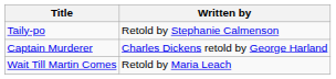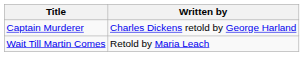- row: Taily-po | Retold by Stephanie Calmenson
